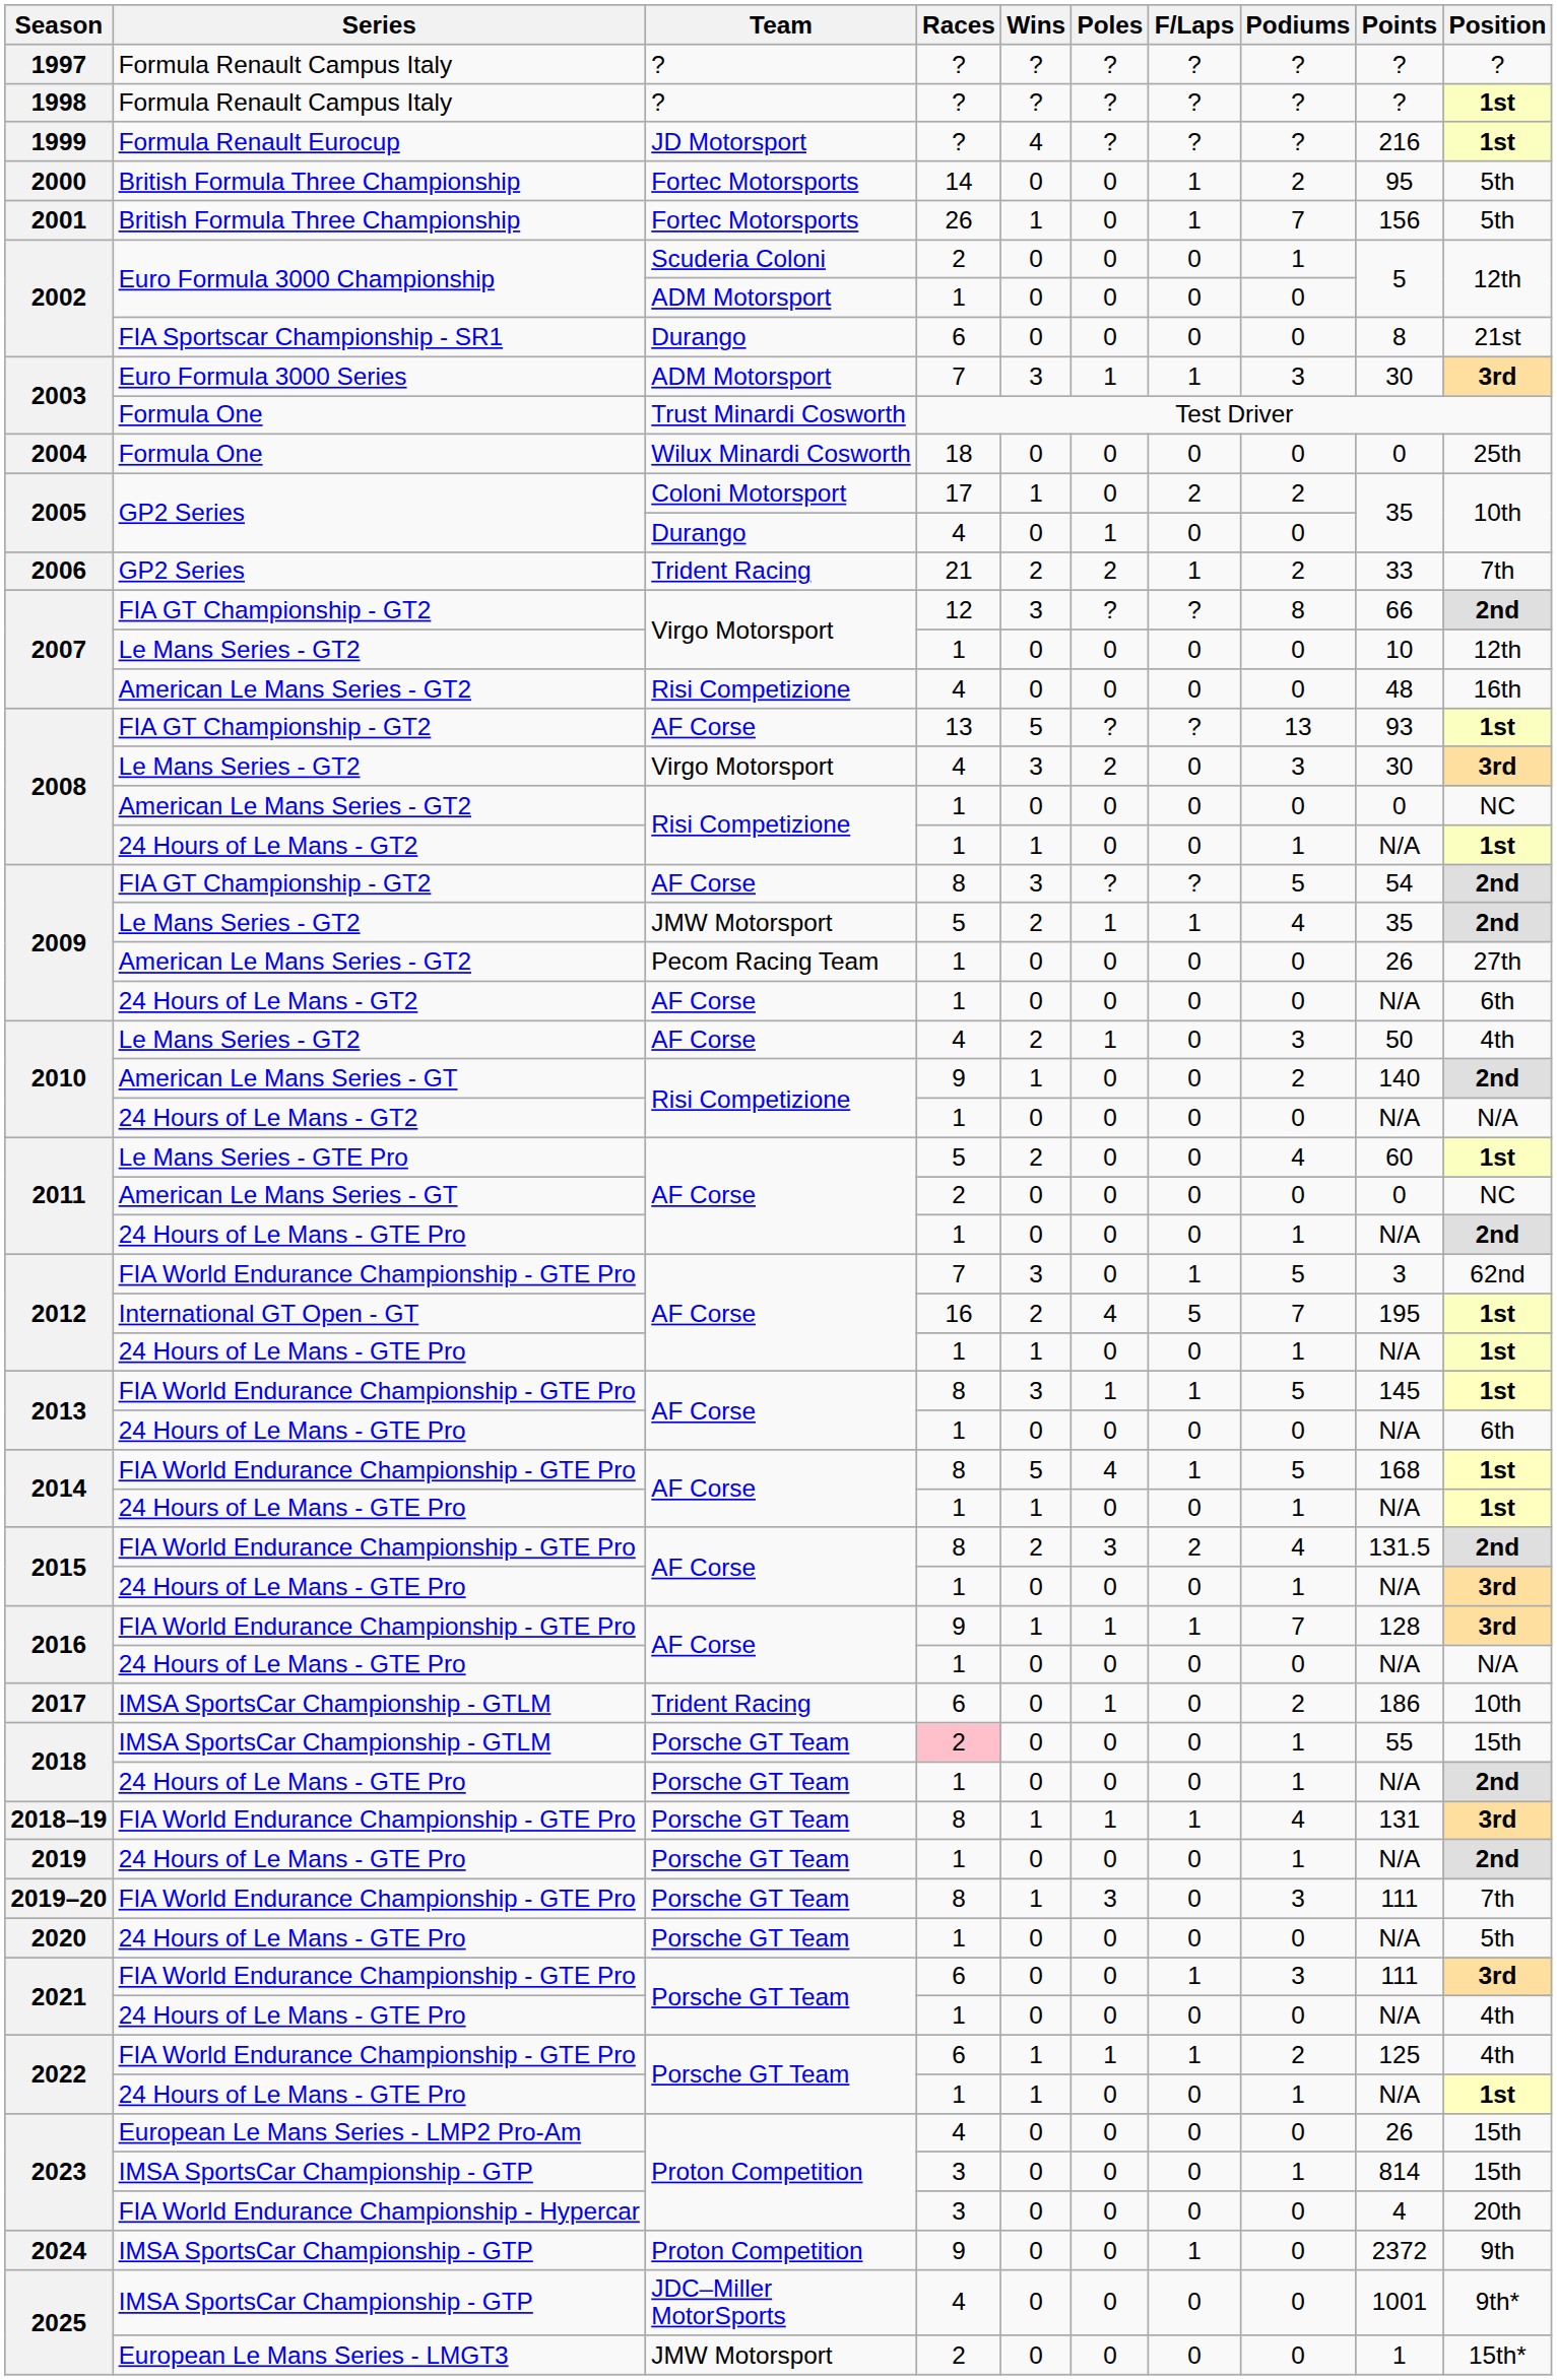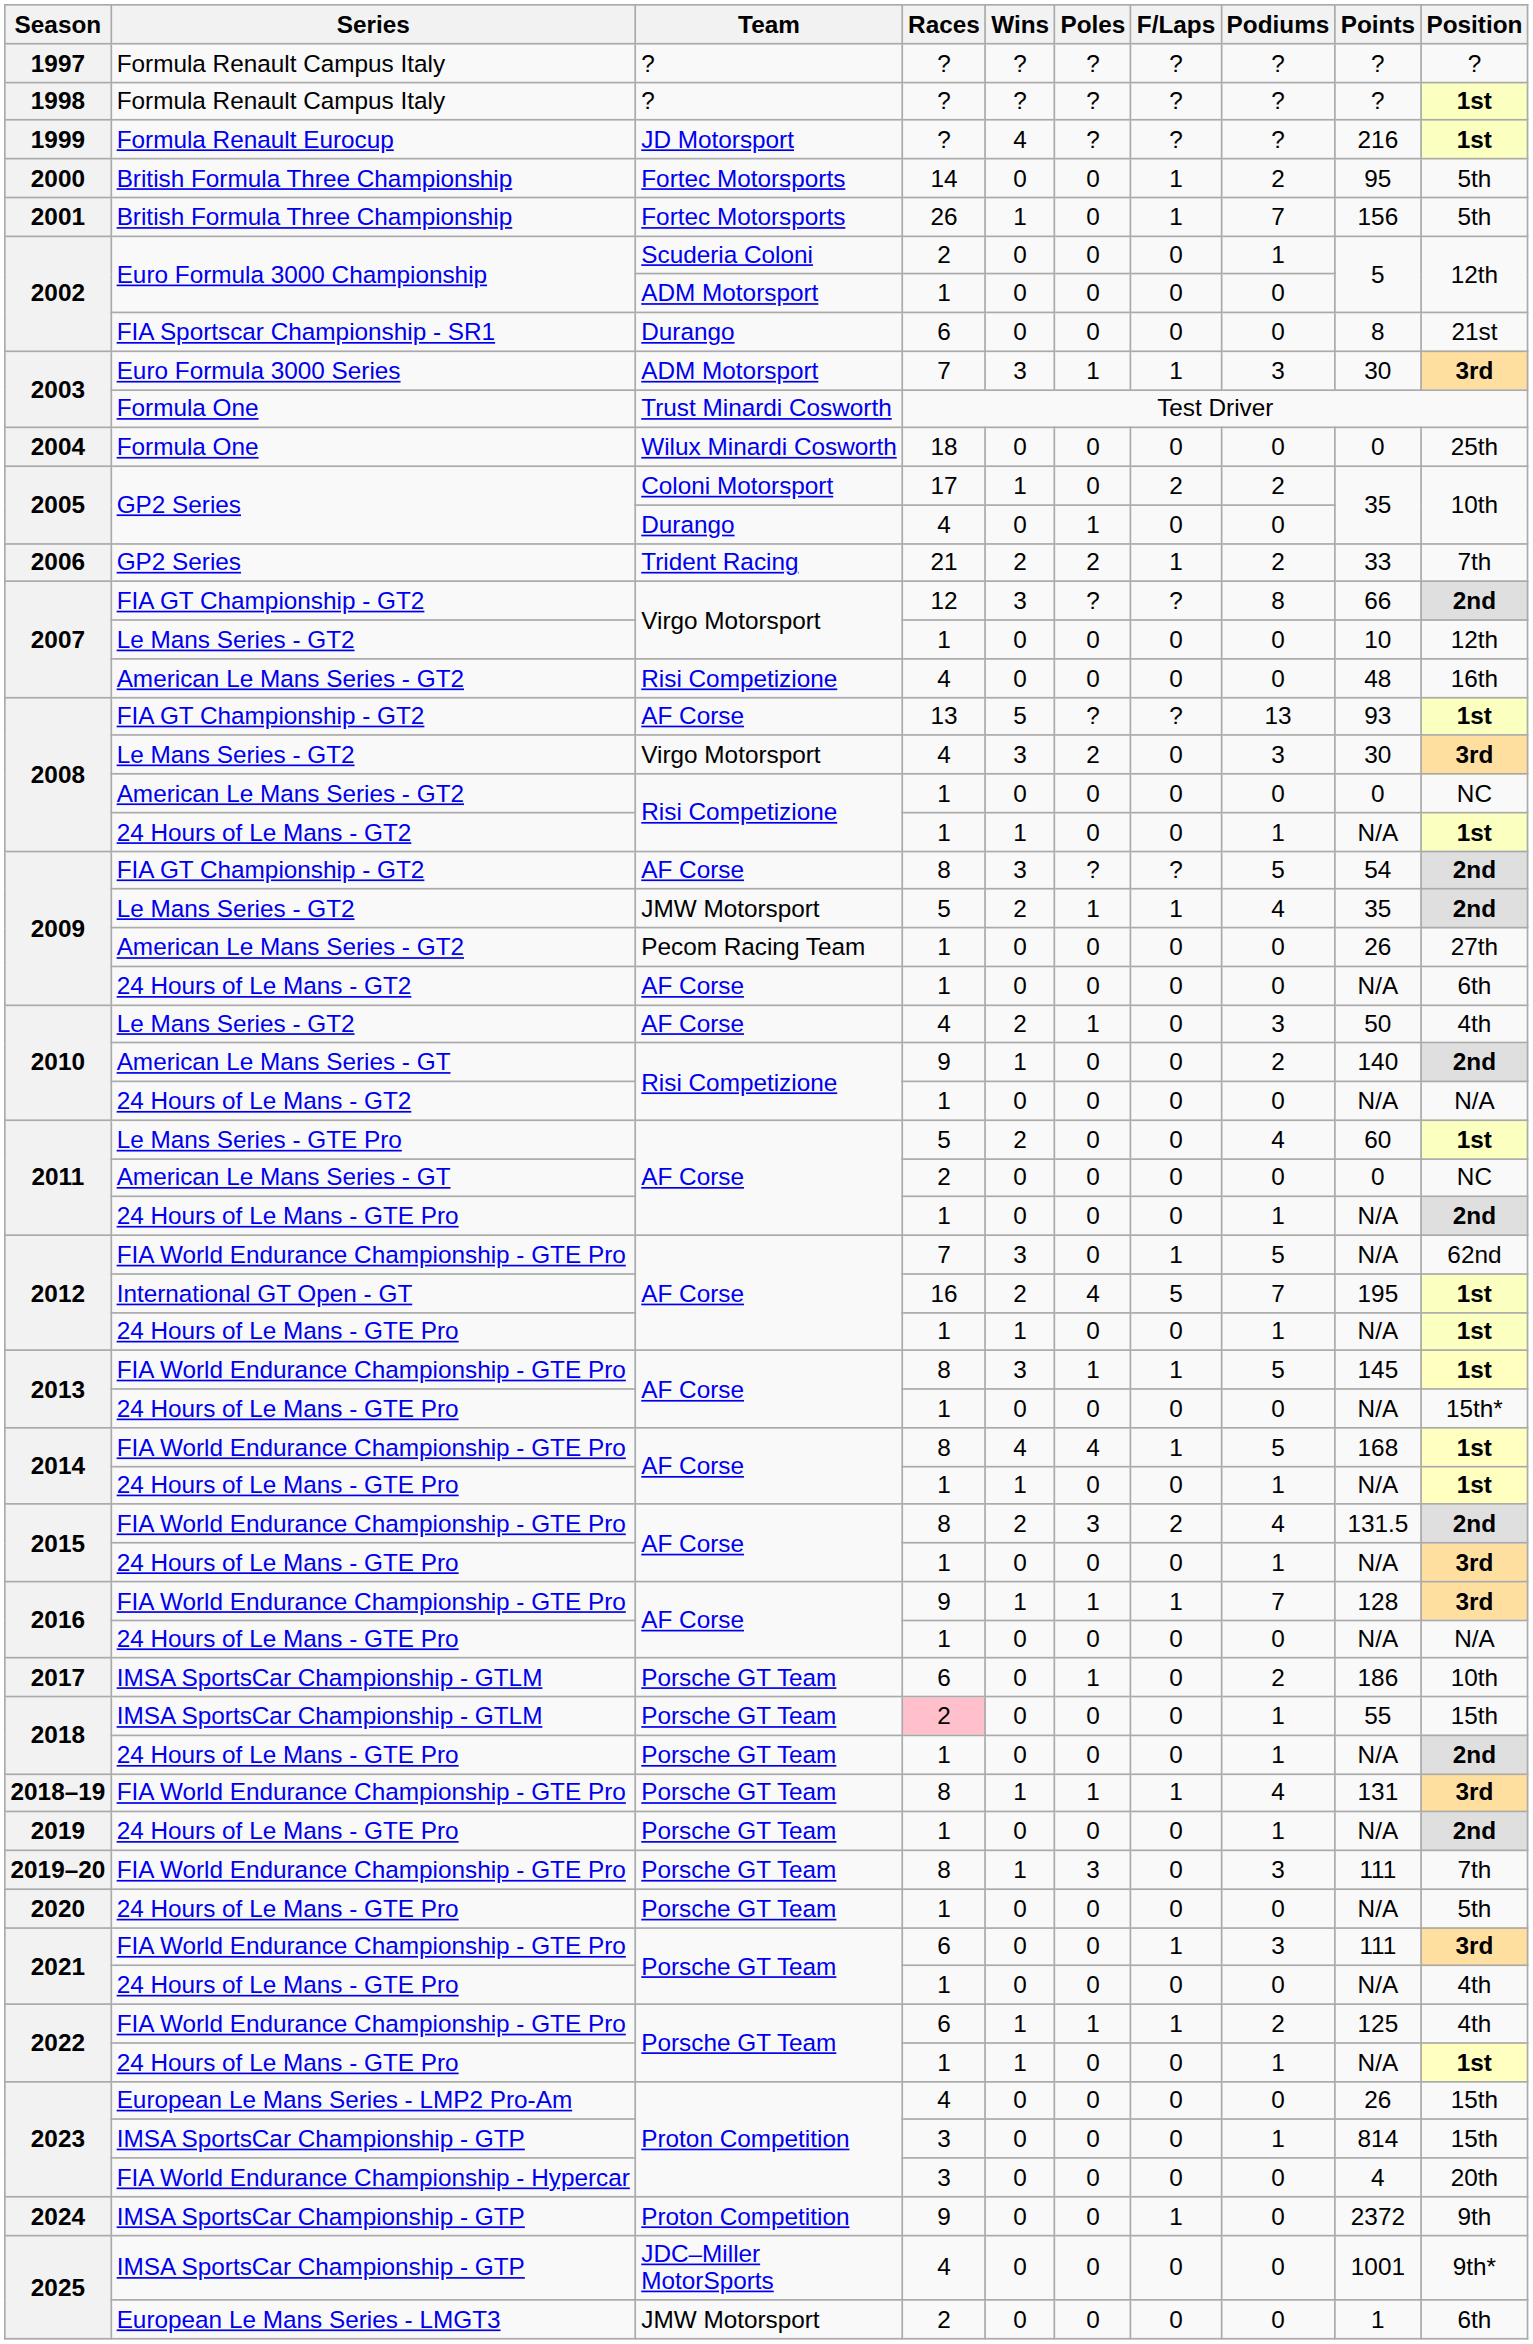2012 / FIA World Endurance Championship - GTE Pro | Points: 3 -> N/A
2013 / 24 Hours of Le Mans - GTE Pro | Position: 6th -> 15th*
2014 / FIA World Endurance Championship - GTE Pro | Wins: 5 -> 4
2017 | Team: Trident Racing -> Porsche GT Team
2025 / European Le Mans Series - LMGT3 | Position: 15th* -> 6th
